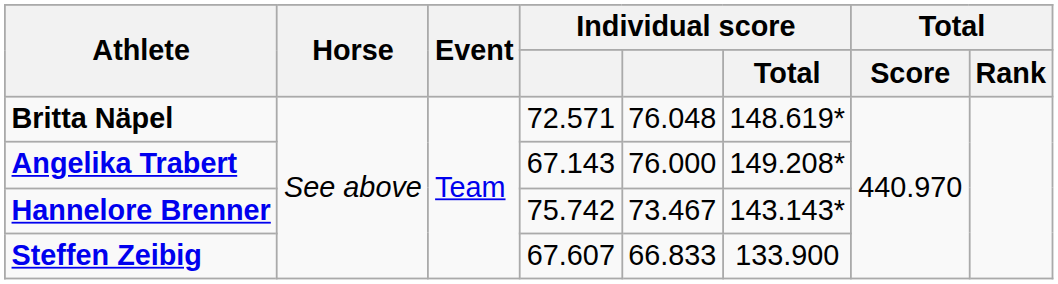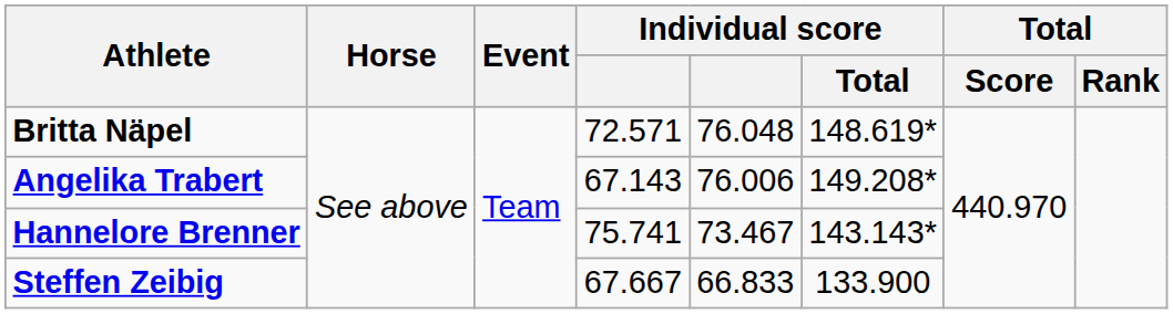Angelika Trabert | column 5: 76.000 -> 76.006
Hannelore Brenner | column 4: 75.742 -> 75.741
Steffen Zeibig | column 4: 67.607 -> 67.667
